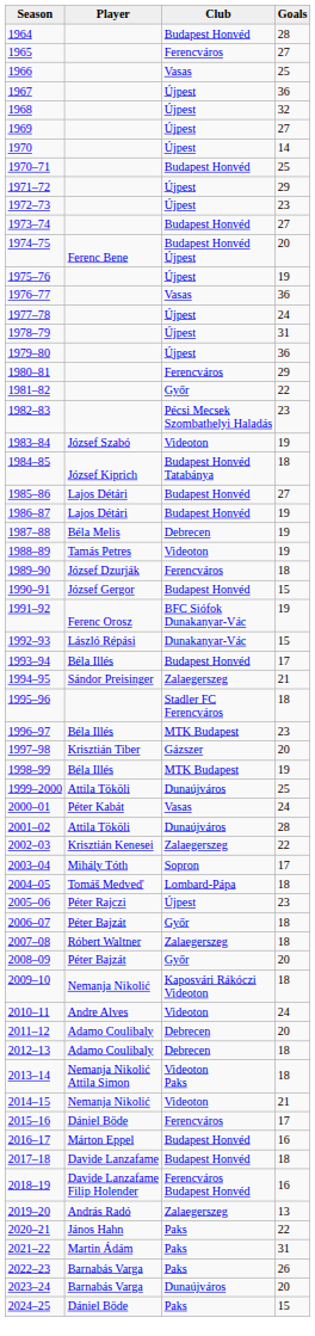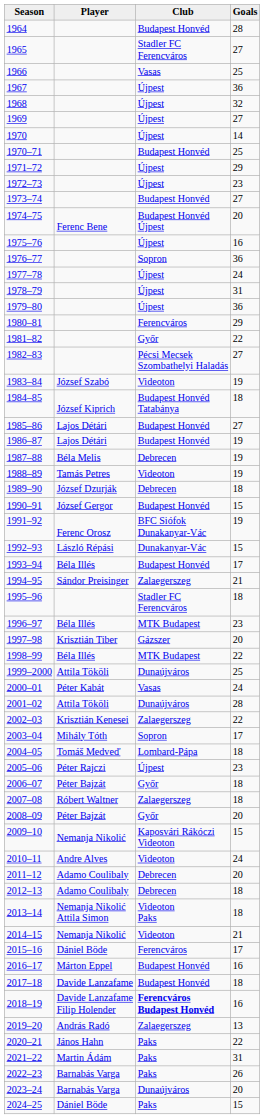1965 | Club: Ferencváros -> Stadler FC Ferencváros
1975–76 | Goals: 19 -> 16
1976–77 | Club: Vasas -> Sopron
1982–83 | Goals: 23 -> 27
1989–90 | Club: Ferencváros -> Debrecen
1998–99 | Goals: 19 -> 22
2009–10 | Goals: 18 -> 15
2018–19 | Club: normal -> bold
